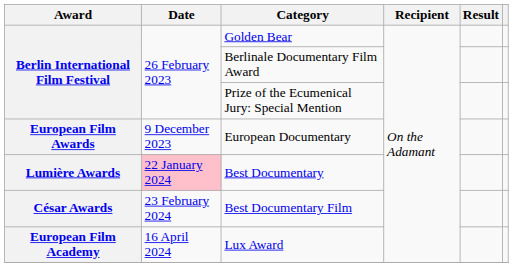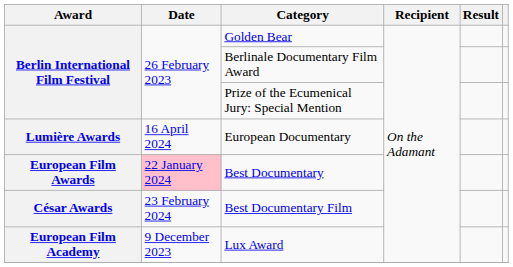European Documentary | Award: European Film Awards -> Lumière Awards
European Documentary | Date: 9 December 2023 -> 16 April 2024
Best Documentary | Award: Lumière Awards -> European Film Awards
Lux Award | Date: 16 April 2024 -> 9 December 2023
